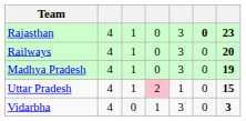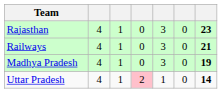Rajasthan | column 6: bold -> normal
Railways | column 7: 20 -> 21
Uttar Pradesh | column 7: 15 -> 14
- row: Vidarbha | 4 | 0 | 1 | 3 | 0 | 3
